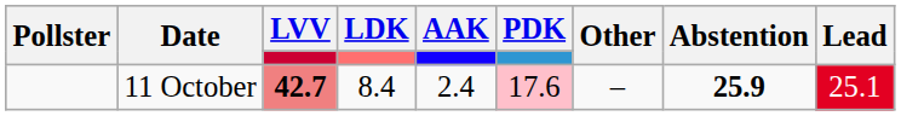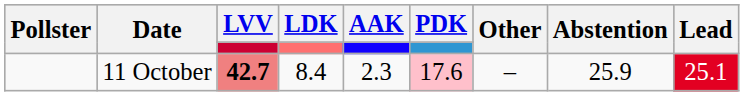11 October | AAK: 2.4 -> 2.3
11 October | Abstention: bold -> normal
